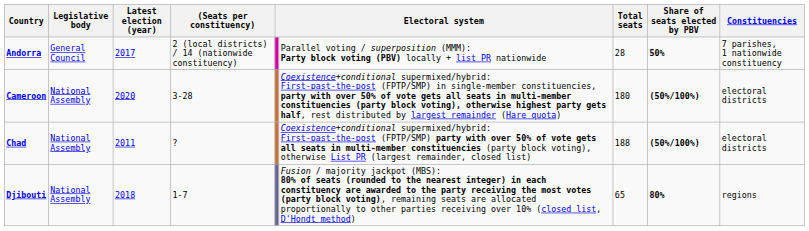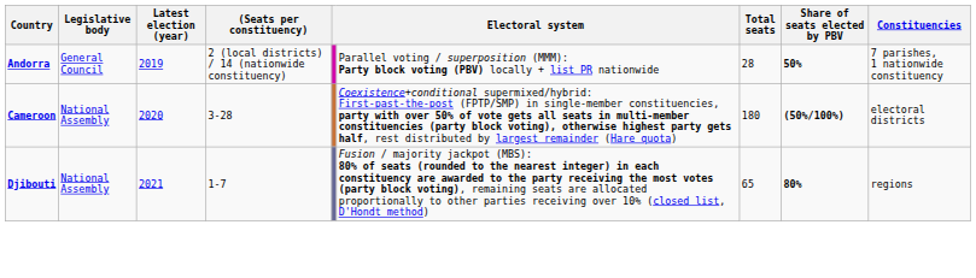Andorra | Latest election (year): 2017 -> 2019
- row: Chad | National Assembly | 2011 | ? | Coexistence+conditional supermixed/hybrid: First-past-the-post (FPTP/SMP) party with over 50% of vote gets all seats in multi-member constituencies (party block voting), otherwise List PR (largest remainder, closed list) | 188 | (50%/100%) | electoral districts
Djibouti | Latest election (year): 2018 -> 2021
